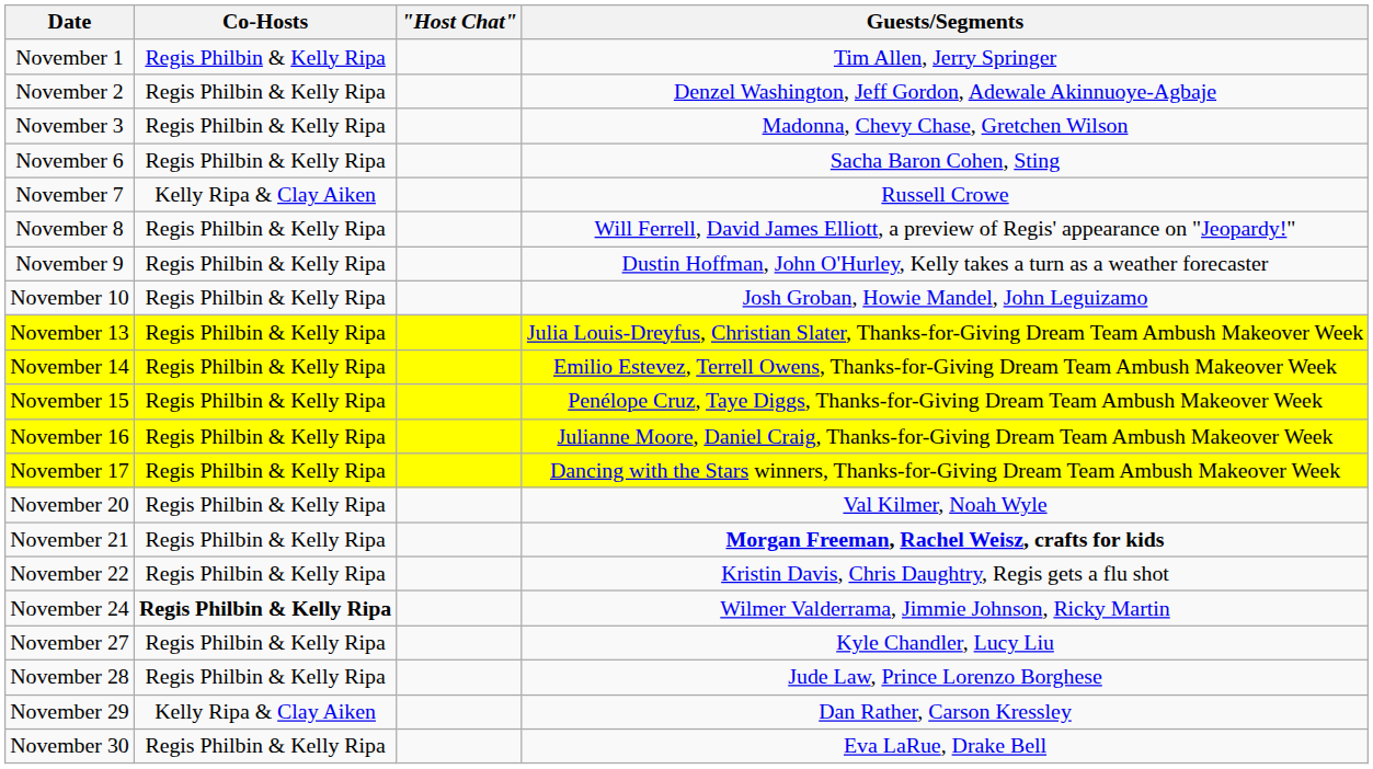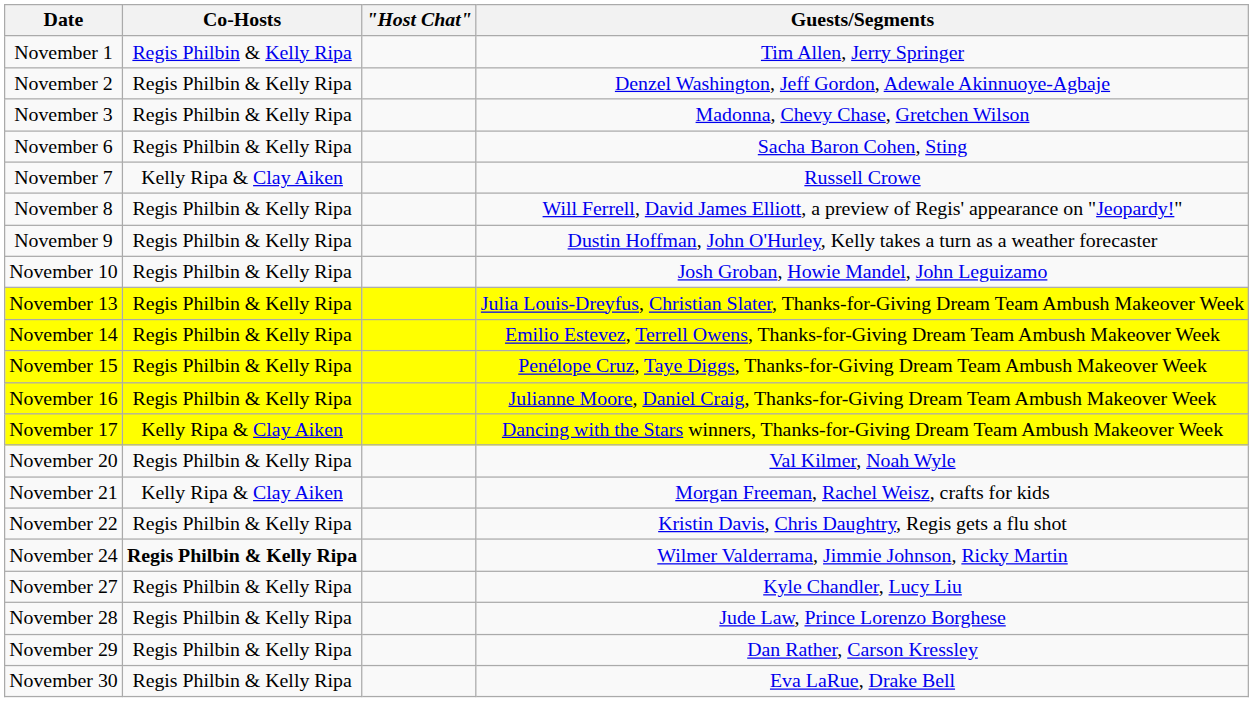November 17 | Co-Hosts: Regis Philbin & Kelly Ripa -> Kelly Ripa & Clay Aiken
November 21 | Co-Hosts: Regis Philbin & Kelly Ripa -> Kelly Ripa & Clay Aiken
November 21 | Guests/Segments: bold -> normal
November 29 | Co-Hosts: Kelly Ripa & Clay Aiken -> Regis Philbin & Kelly Ripa
